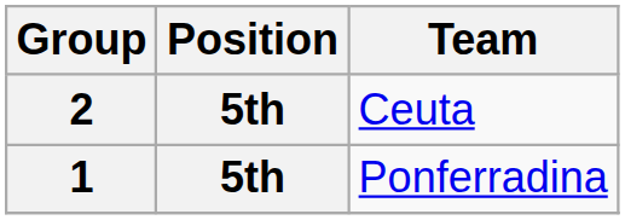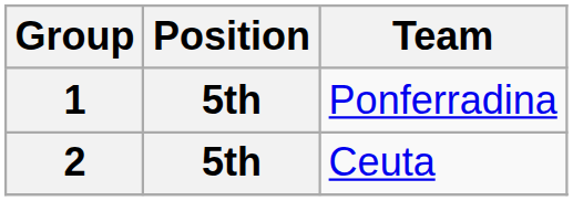rows swapped: 1 <-> 2
